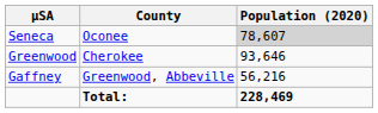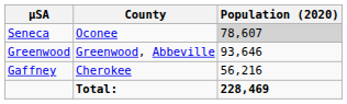Greenwood | County: Cherokee -> Greenwood, Abbeville
Gaffney | County: Greenwood, Abbeville -> Cherokee
